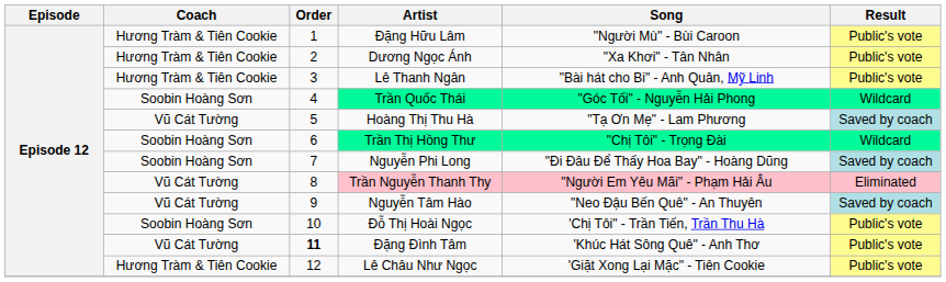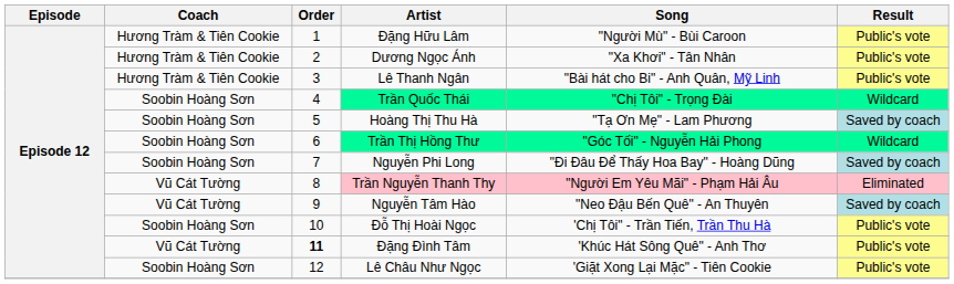Trần Quốc Thái | Song: "Góc Tối" - Nguyễn Hải Phong -> "Chị Tôi" - Trọng Đài
Hoàng Thị Thu Hà | Coach: Vũ Cát Tường -> Soobin Hoàng Sơn
Trần Thị Hồng Thư | Song: "Chị Tôi" - Trọng Đài -> "Góc Tối" - Nguyễn Hải Phong
Lê Châu Như Ngọc | Coach: Hương Tràm & Tiên Cookie -> Soobin Hoàng Sơn
